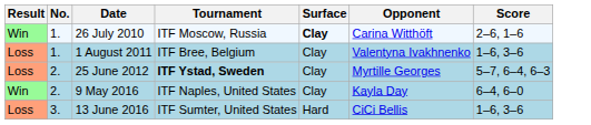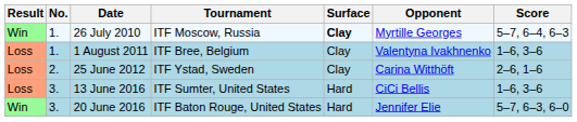26 July 2010 | Opponent: Carina Witthöft -> Myrtille Georges
26 July 2010 | Score: 2–6, 1–6 -> 5–7, 6–4, 6–3
25 June 2012 | Tournament: bold -> normal
25 June 2012 | Opponent: Myrtille Georges -> Carina Witthöft
25 June 2012 | Score: 5–7, 6–4, 6–3 -> 2–6, 1–6
- row: Win | 2. | 9 May 2016 | ITF Naples, United States | Clay | Kayla Day | 6–4, 6–0
+ row: Win | 3. | 20 June 2016 | ITF Baton Rouge, United States | Hard | Jennifer Elie | 5–7, 6–3, 6–0
